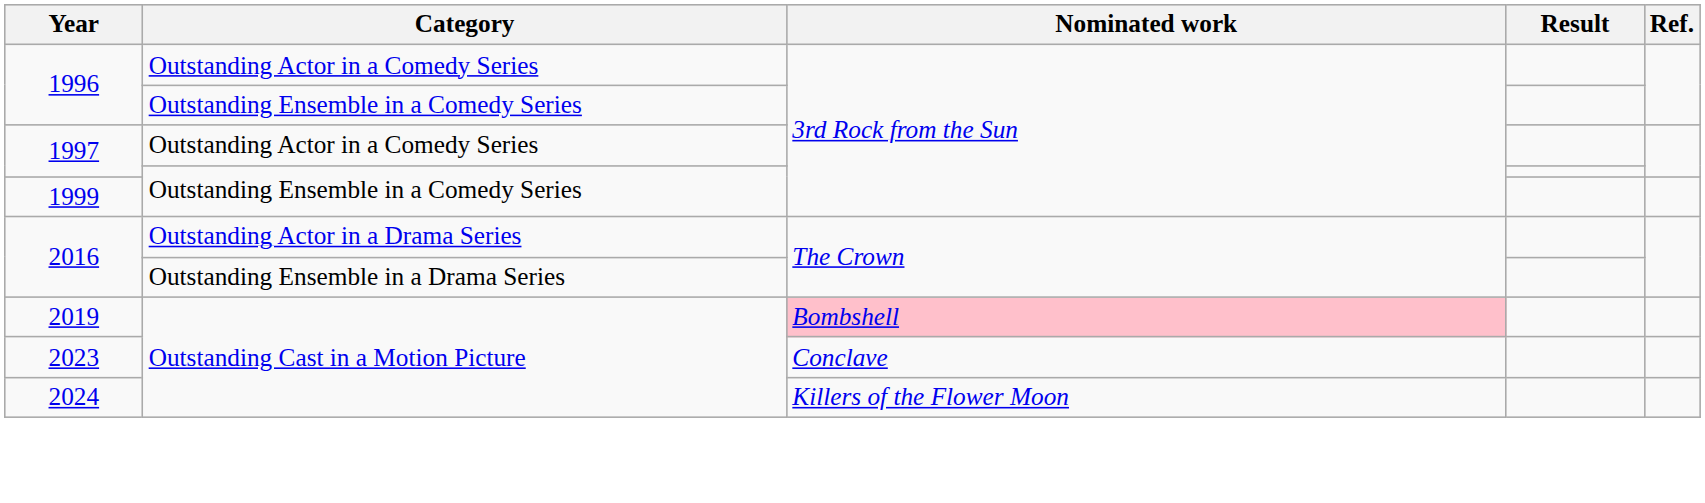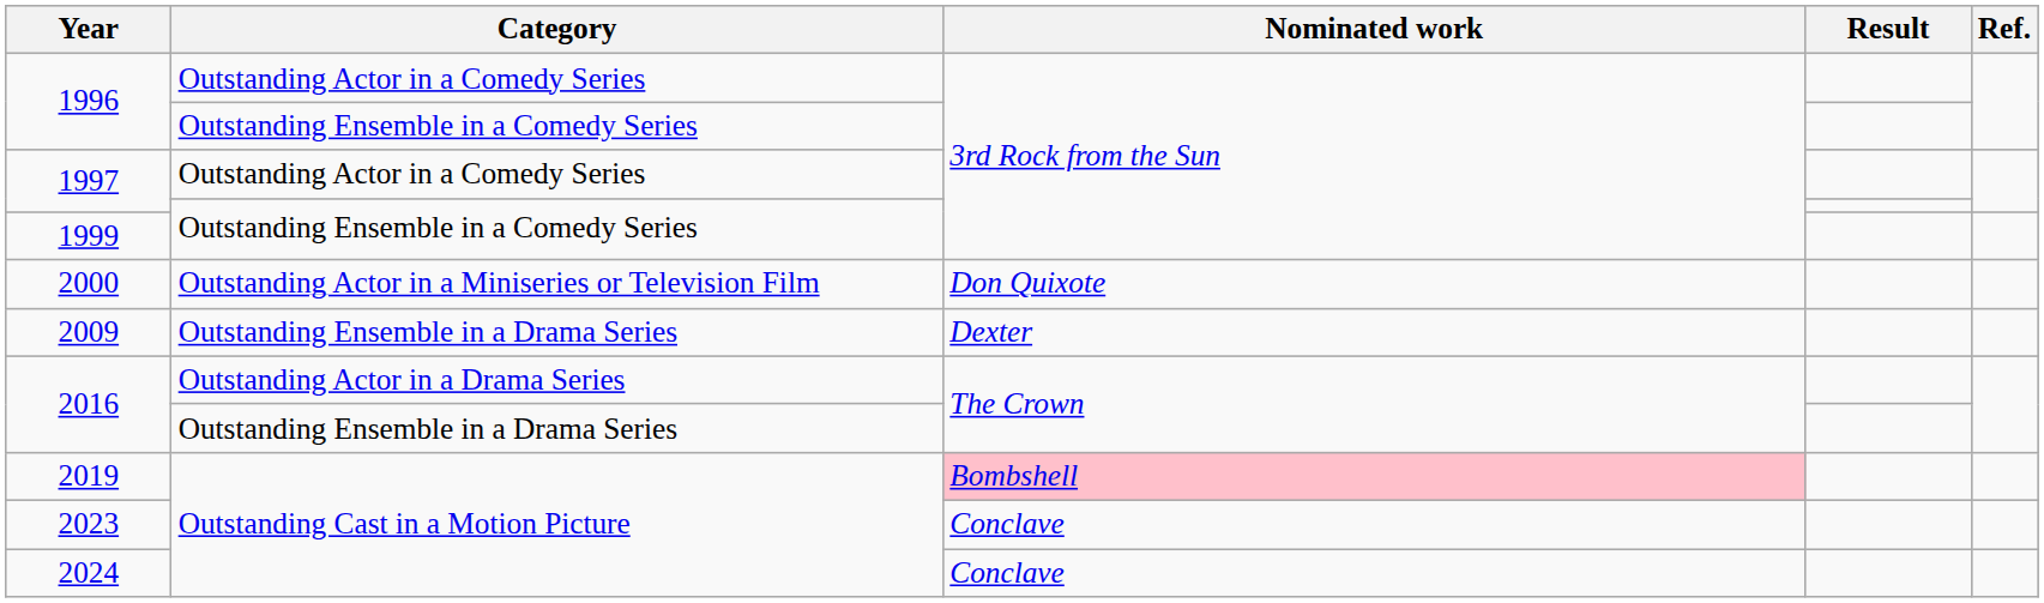+ row: 2000 | Outstanding Actor in a Miniseries or Television Film | Don Quixote
+ row: 2009 | Outstanding Ensemble in a Drama Series | Dexter
2024 | Nominated work: Killers of the Flower Moon -> Conclave
